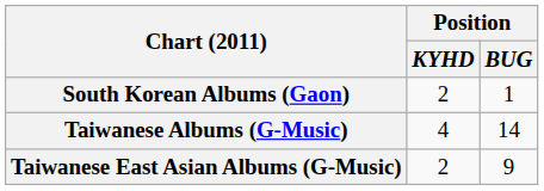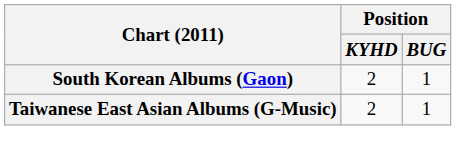- row: Taiwanese Albums (G-Music) | 4 | 14
Taiwanese East Asian Albums (G-Music) | Position / BUG: 9 -> 1
